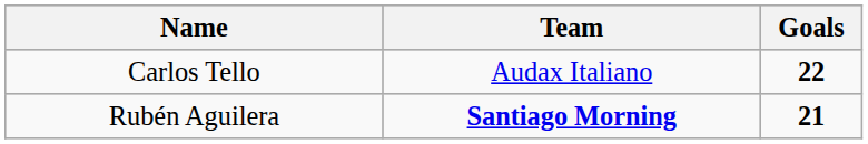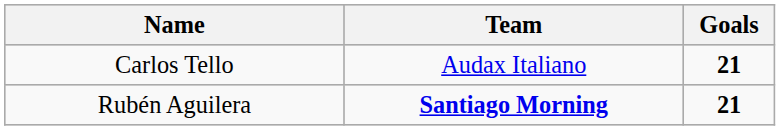Carlos Tello | Goals: 22 -> 21
